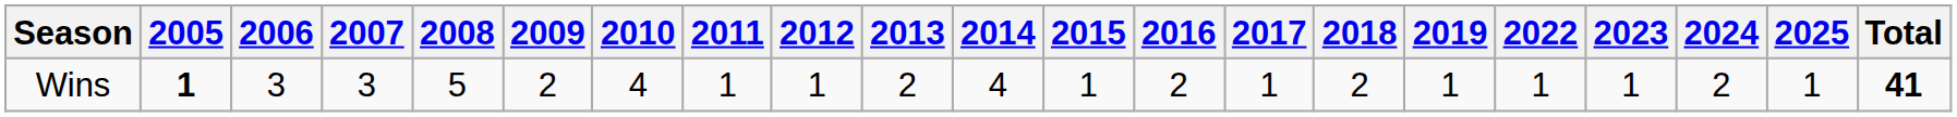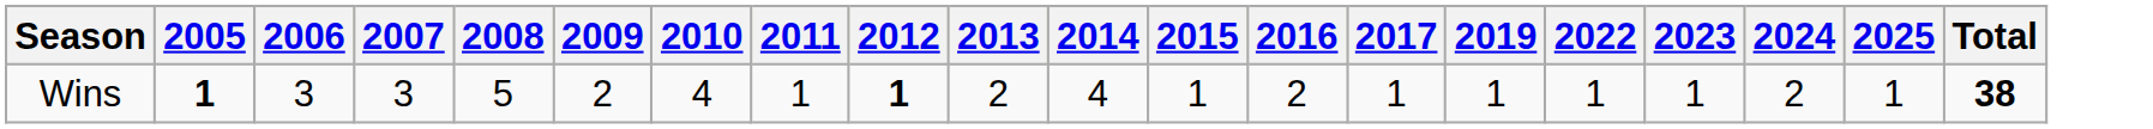- column: 2018 | 2
Wins | 2012: normal -> bold
Wins | Total: 41 -> 38
